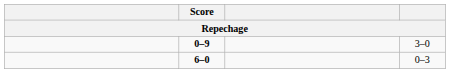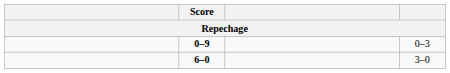0–9 | column 4: 3–0 -> 0–3
6–0 | column 4: 0–3 -> 3–0
